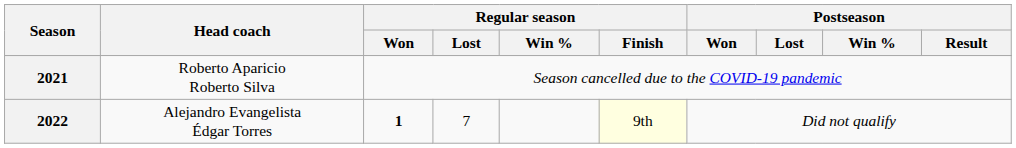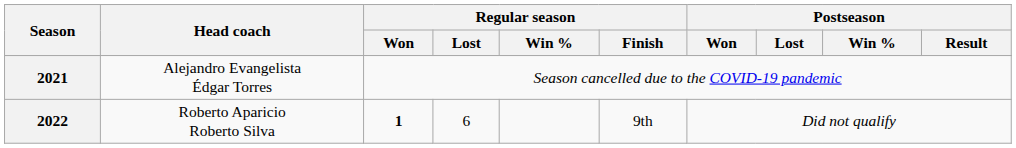2021 | Head coach: Roberto Aparicio Roberto Silva -> Alejandro Evangelista Édgar Torres
2022 | Head coach: Alejandro Evangelista Édgar Torres -> Roberto Aparicio Roberto Silva
2022 | Regular season / Lost: 7 -> 6
2022 | Regular season / Finish: lightyellow background -> no background
